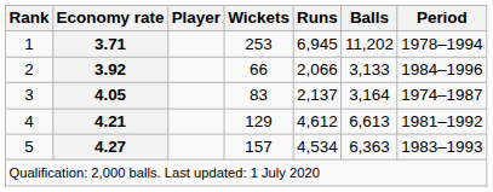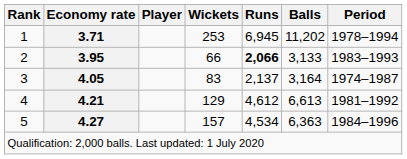2 | Economy rate: 3.92 -> 3.95
2 | Runs: normal -> bold
2 | Period: 1984–1996 -> 1983–1993
5 | Period: 1983–1993 -> 1984–1996
